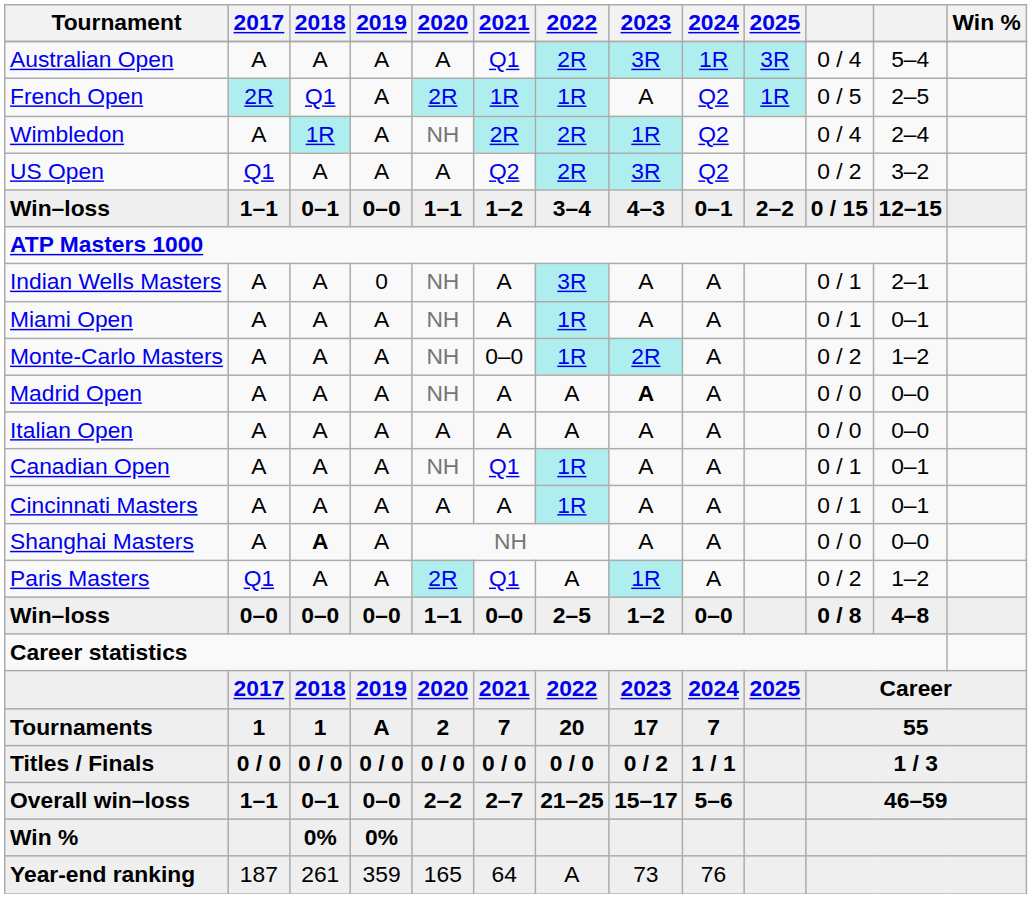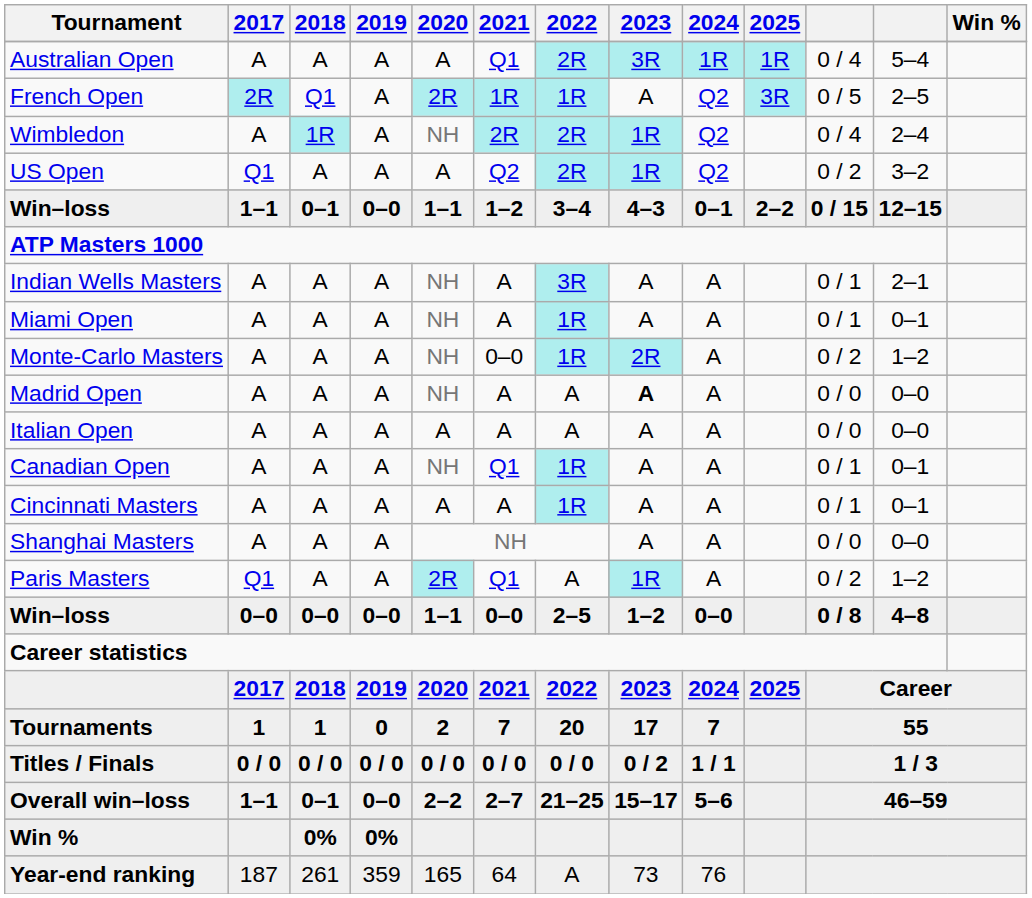Australian Open | 2025: 3R -> 1R
French Open | 2025: 1R -> 3R
US Open | 2023: 3R -> 1R
Indian Wells Masters | 2019: 0 -> A
Shanghai Masters | 2018: bold -> normal
Tournaments | 2019: A -> 0
